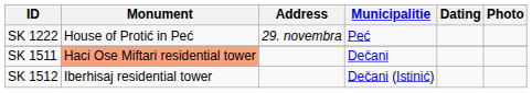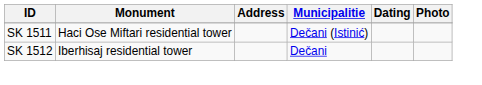- row: SK 1222 | House of Protić in Peć | 29. novembra | Peć
SK 1511 | Monument: lightsalmon background -> no background
SK 1511 | Municipalitie: Dečani -> Dečani (Istinić)
SK 1512 | Municipalitie: Dečani (Istinić) -> Dečani
